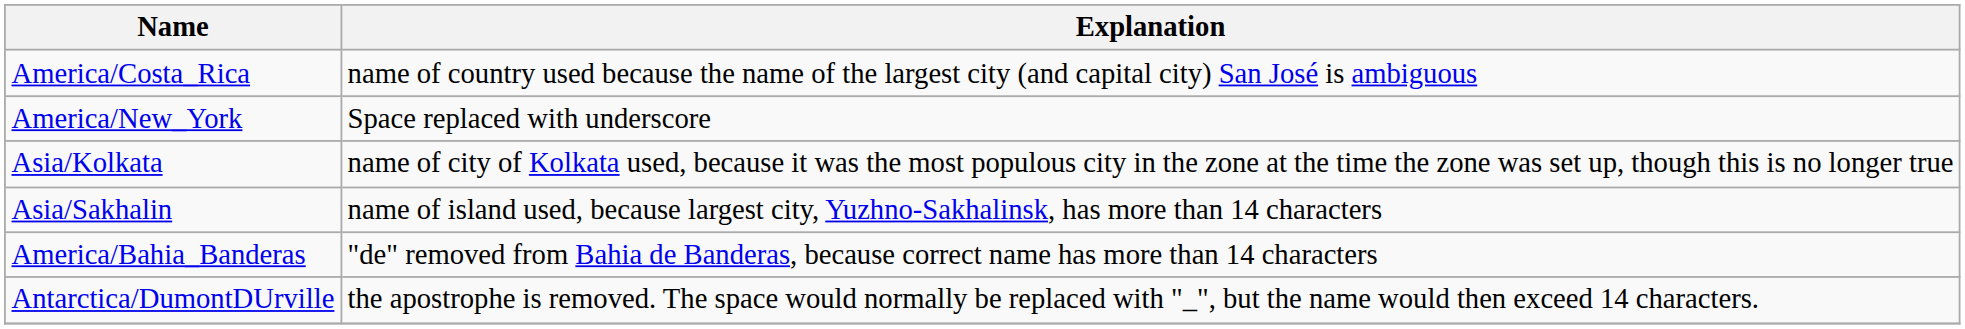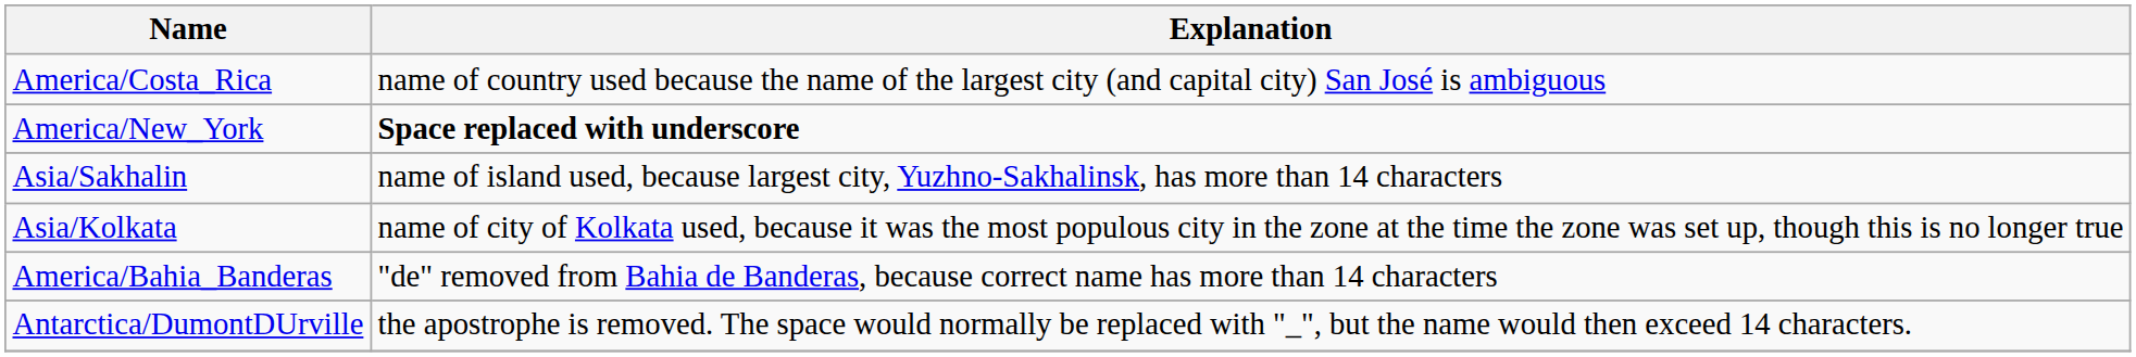America/New_York | Explanation: normal -> bold
rows swapped: Asia/Kolkata <-> Asia/Sakhalin
